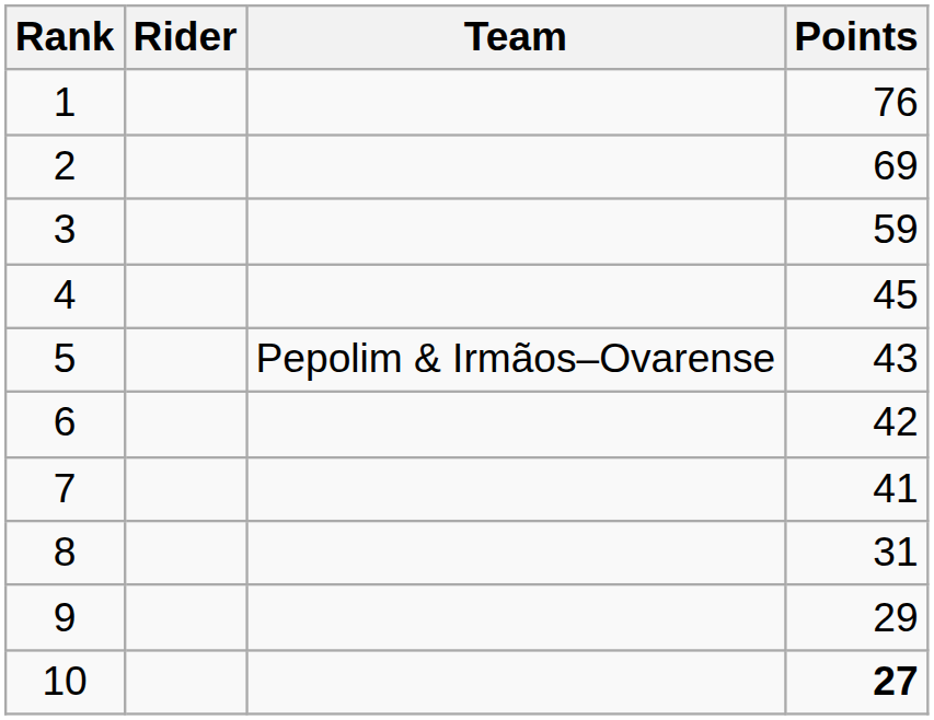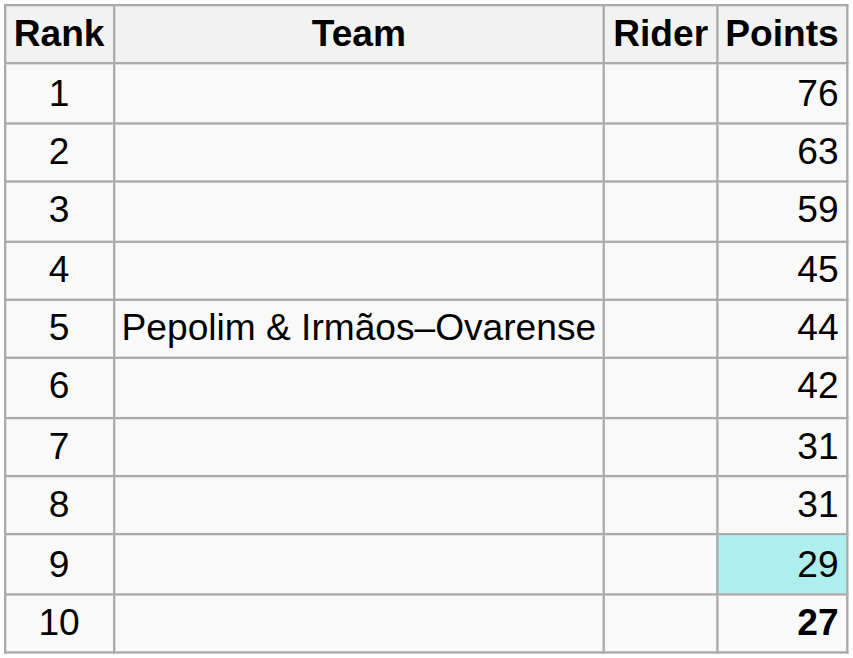columns swapped: Rider <-> Team
2 | Points: 69 -> 63
5 | Points: 43 -> 44
7 | Points: 41 -> 31
9 | Points: no background -> paleturquoise background
